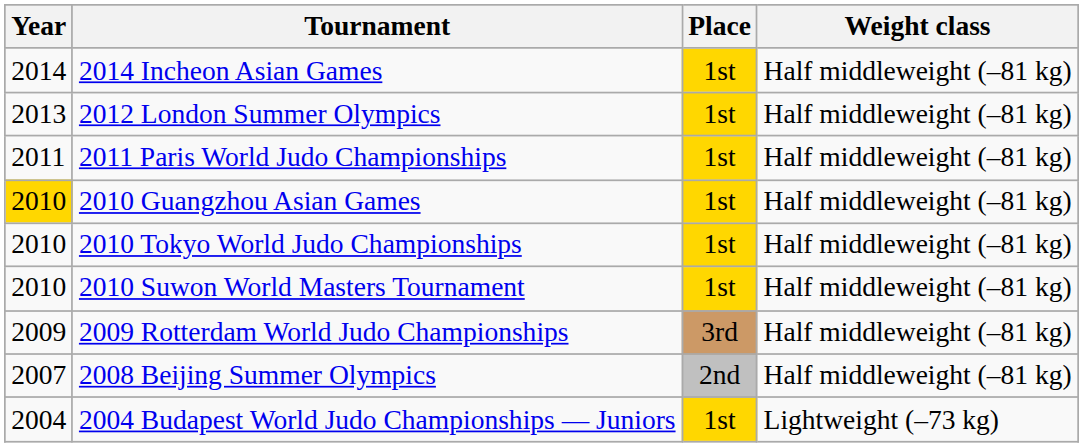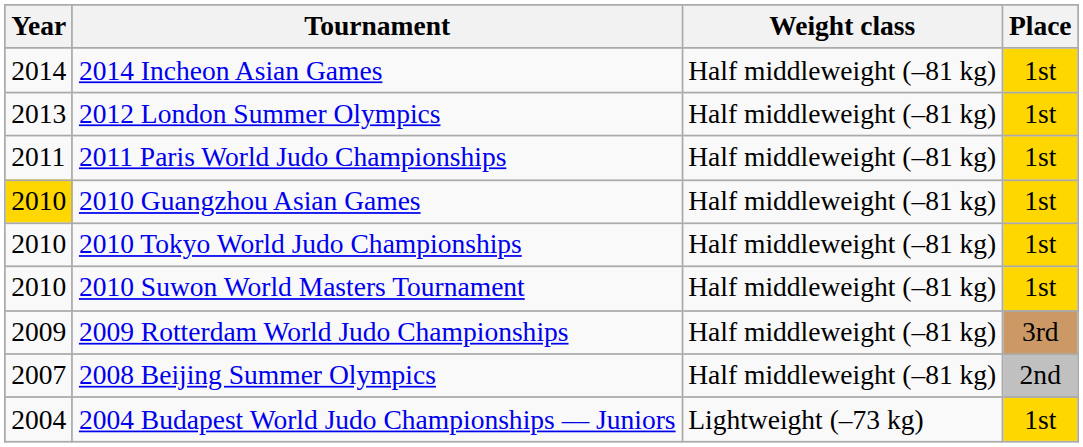columns swapped: Place <-> Weight class
